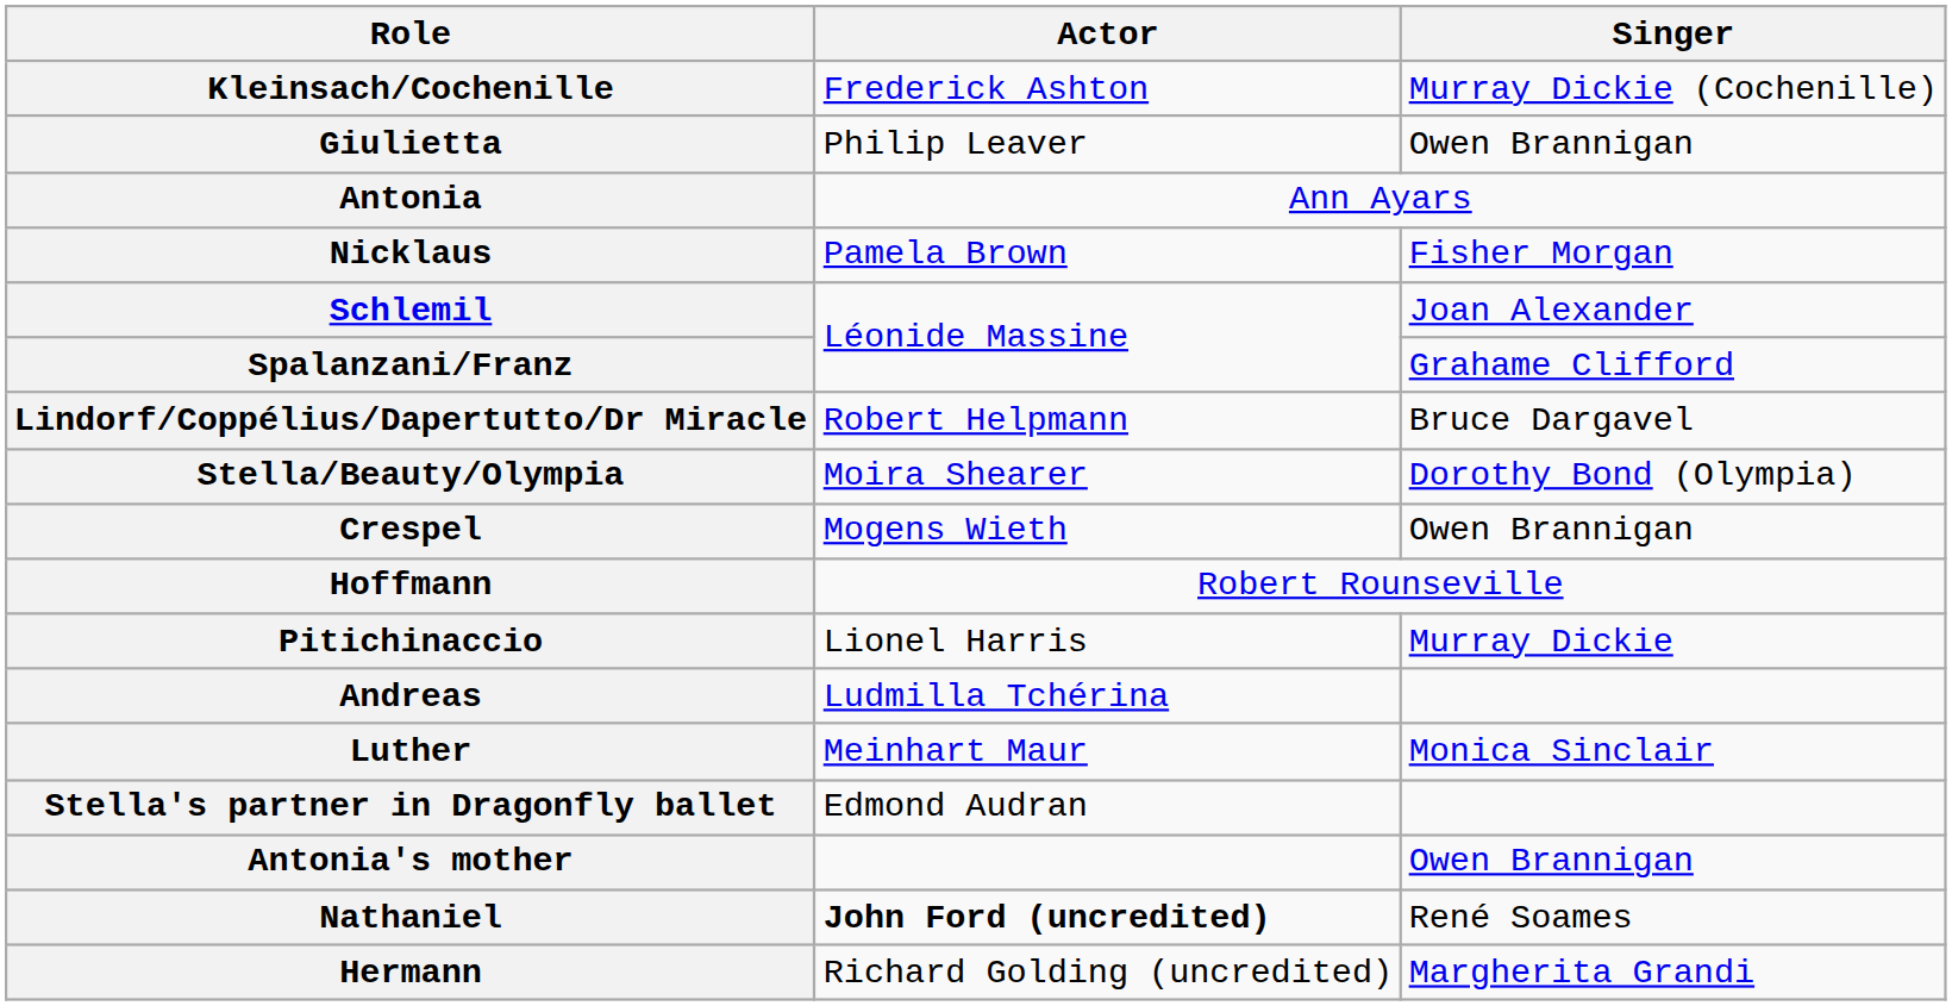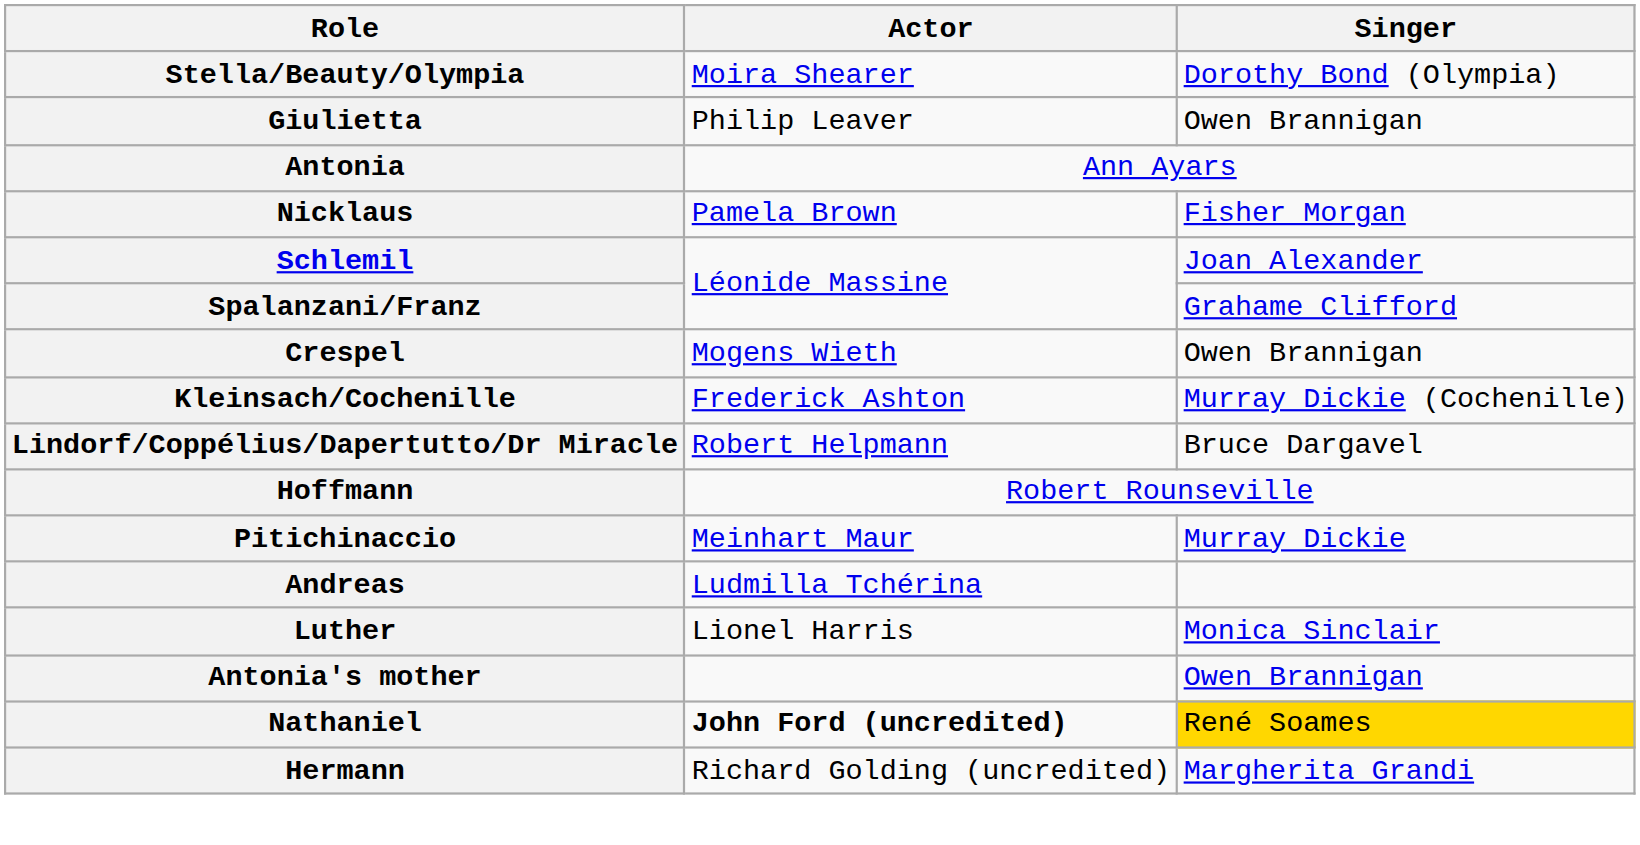rows swapped: Stella/Beauty/Olympia <-> Kleinsach/Cochenille
rows swapped: Lindorf/Coppélius/Dapertutto/Dr Miracle <-> Crespel
Pitichinaccio | Actor: Lionel Harris -> Meinhart Maur
Luther | Actor: Meinhart Maur -> Lionel Harris
- row: Stella's partner in Dragonfly ballet | Edmond Audran
Nathaniel | Singer: no background -> gold background
